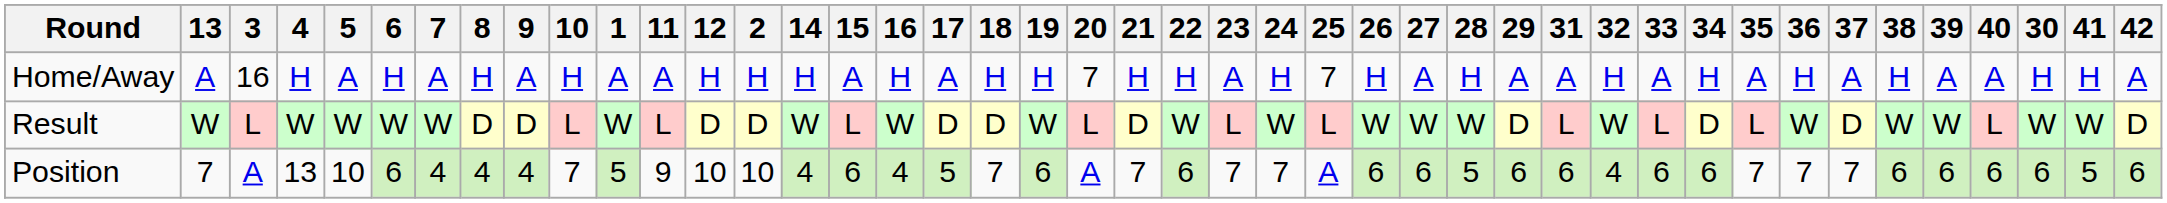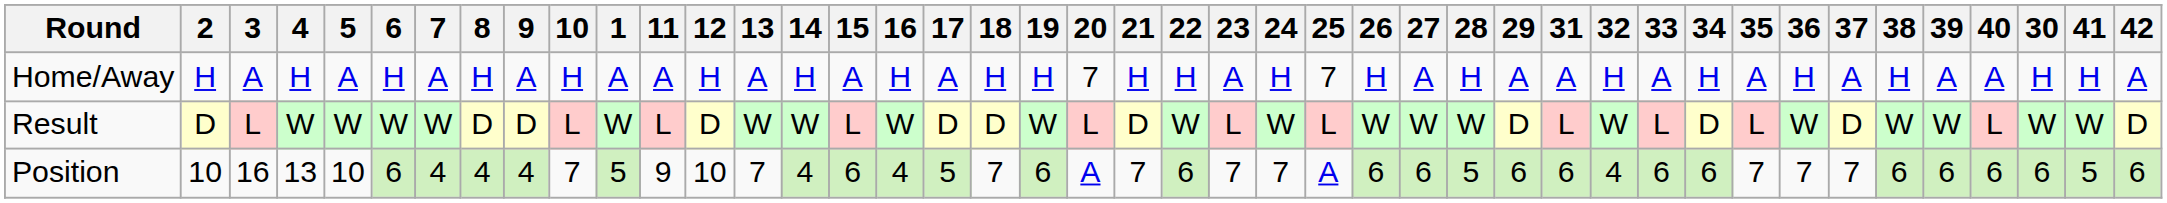columns swapped: 2 <-> 13
Home/Away | 3: 16 -> A
Position | 3: A -> 16
